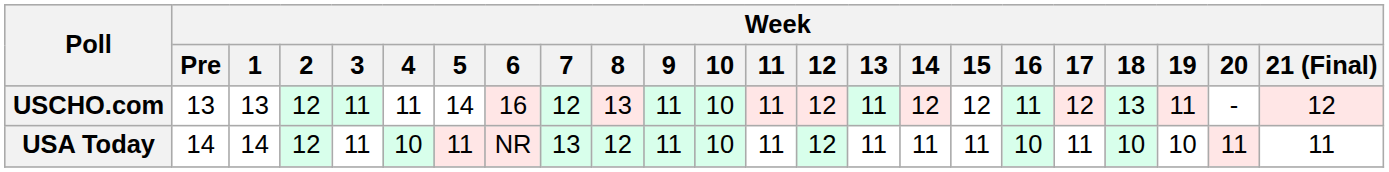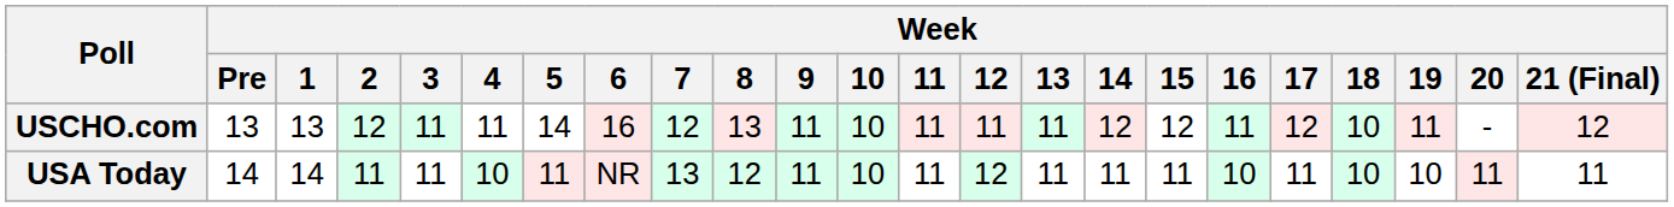USCHO.com | Week / 12: 12 -> 11
USCHO.com | Week / 18: 13 -> 10
USA Today | Week / 2: 12 -> 11
